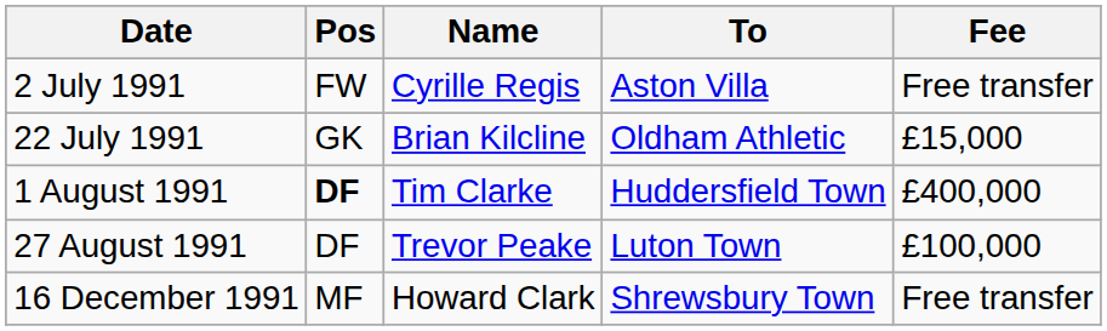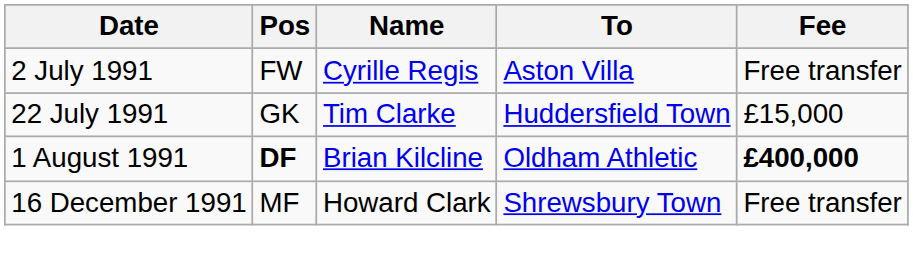22 July 1991 | Name: Brian Kilcline -> Tim Clarke
22 July 1991 | To: Oldham Athletic -> Huddersfield Town
1 August 1991 | Name: Tim Clarke -> Brian Kilcline
1 August 1991 | To: Huddersfield Town -> Oldham Athletic
1 August 1991 | Fee: normal -> bold
- row: 27 August 1991 | DF | Trevor Peake | Luton Town | £100,000
